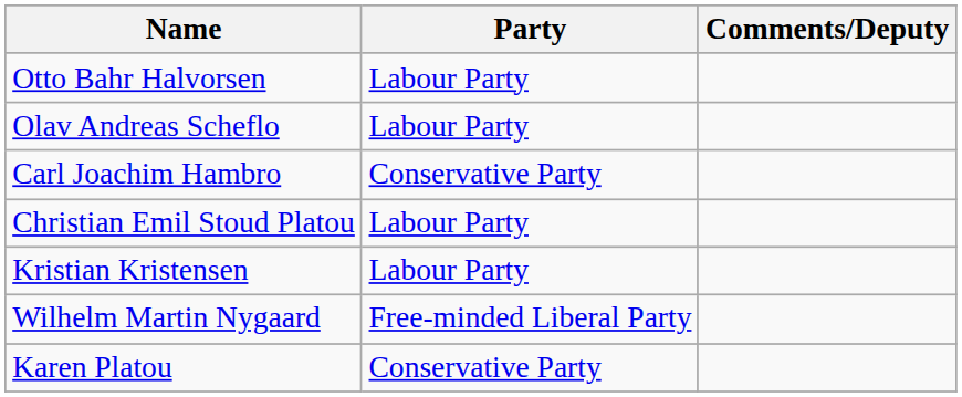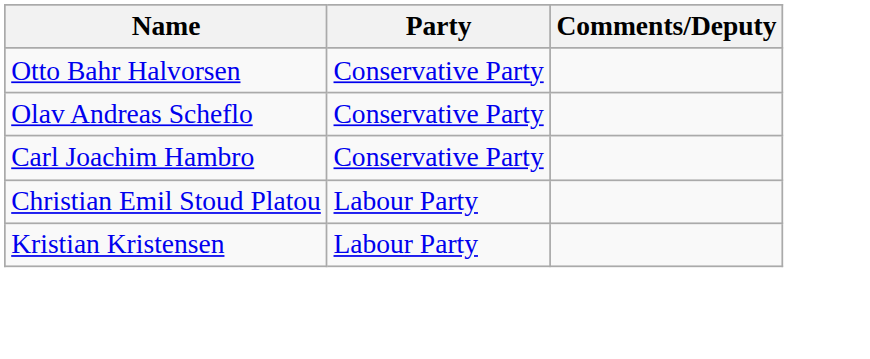Otto Bahr Halvorsen | Party: Labour Party -> Conservative Party
Olav Andreas Scheflo | Party: Labour Party -> Conservative Party
- row: Wilhelm Martin Nygaard | Free-minded Liberal Party
- row: Karen Platou | Conservative Party
